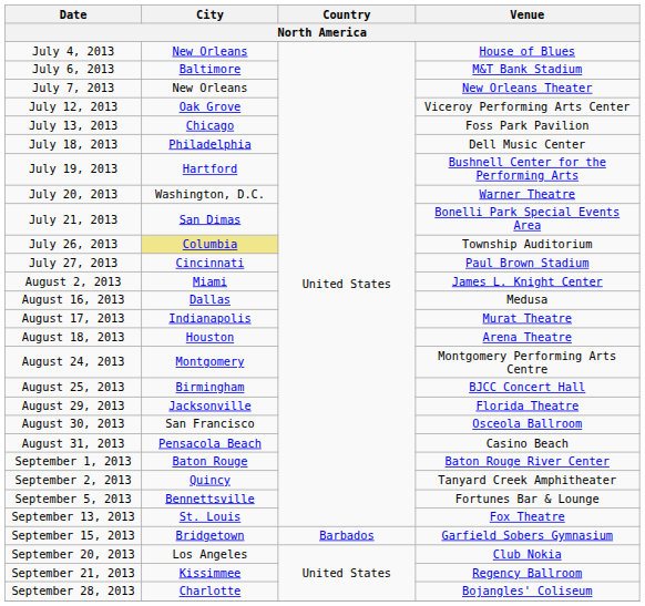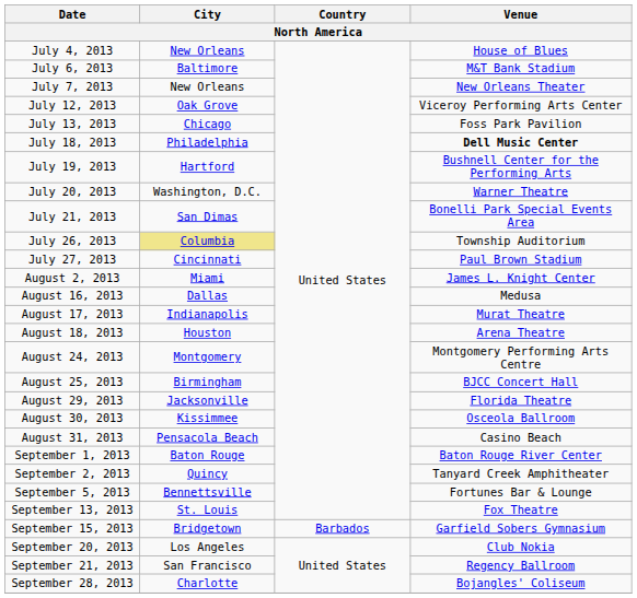July 18, 2013 | Venue: normal -> bold
August 30, 2013 | City: San Francisco -> Kissimmee
September 21, 2013 | City: Kissimmee -> San Francisco
